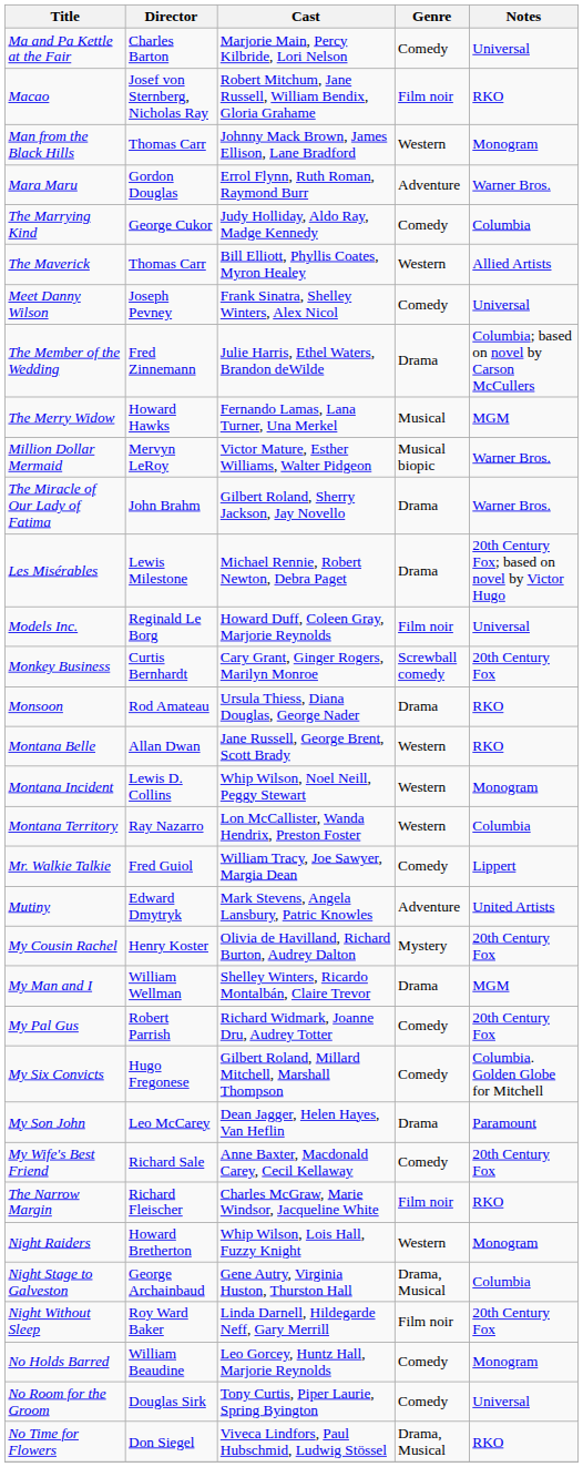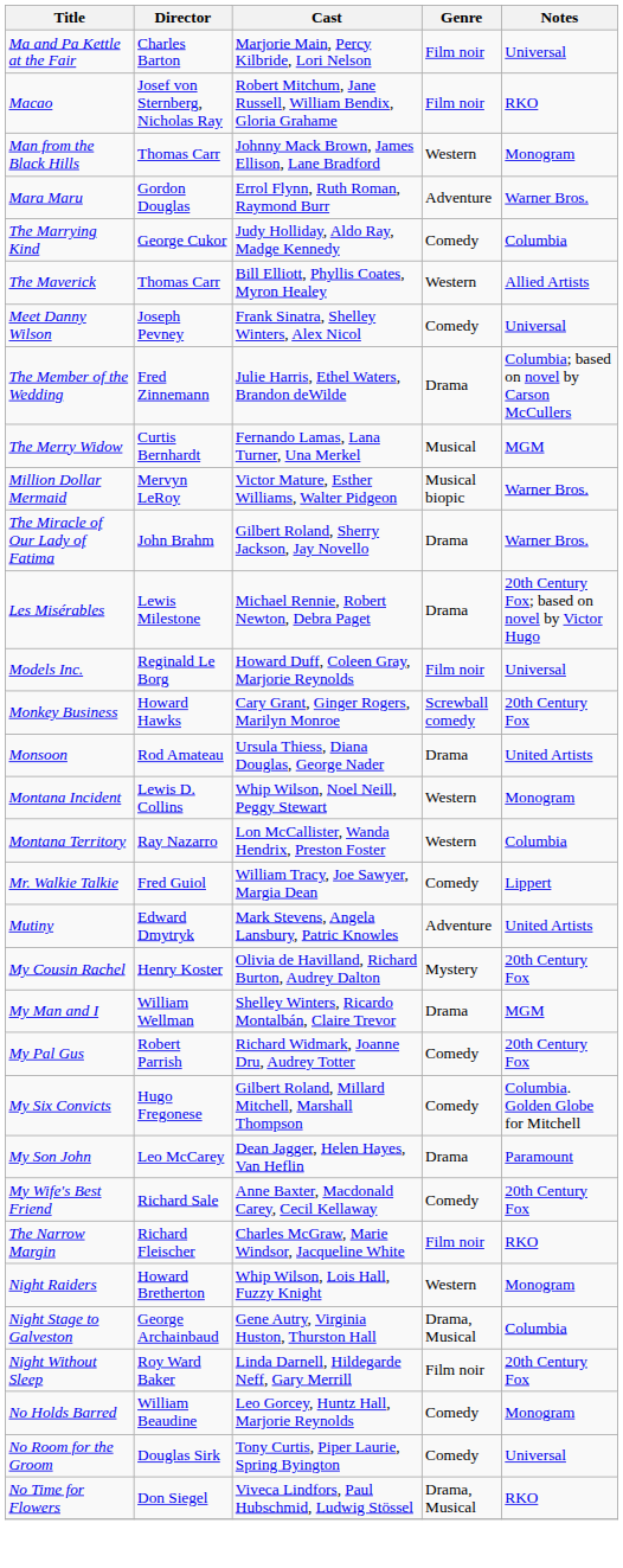Ma and Pa Kettle at the Fair | Genre: Comedy -> Film noir
The Merry Widow | Director: Howard Hawks -> Curtis Bernhardt
Monkey Business | Director: Curtis Bernhardt -> Howard Hawks
Monsoon | Notes: RKO -> United Artists
- row: Montana Belle | Allan Dwan | Jane Russell, George Brent, Scott Brady | Western | RKO
